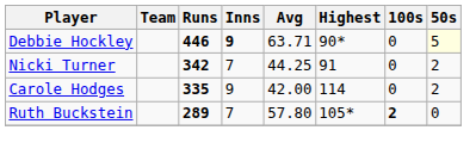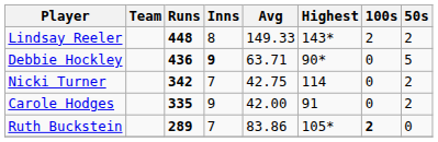+ row: Lindsay Reeler | 448 | 8 | 149.33 | 143* | 2 | 2
Debbie Hockley | Runs: 446 -> 436
Debbie Hockley | 50s: lightyellow background -> no background
Nicki Turner | Avg: 44.25 -> 42.75
Nicki Turner | Highest: 91 -> 114
Carole Hodges | Highest: 114 -> 91
Ruth Buckstein | Avg: 57.80 -> 83.86
